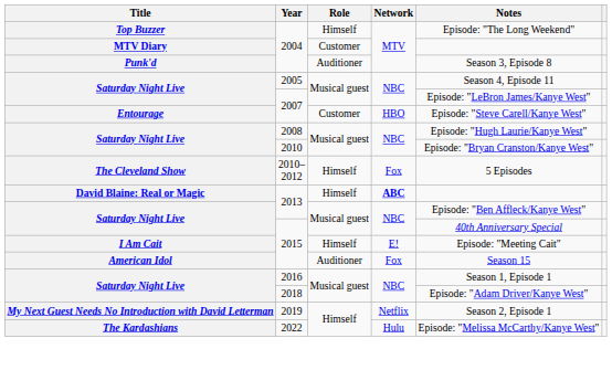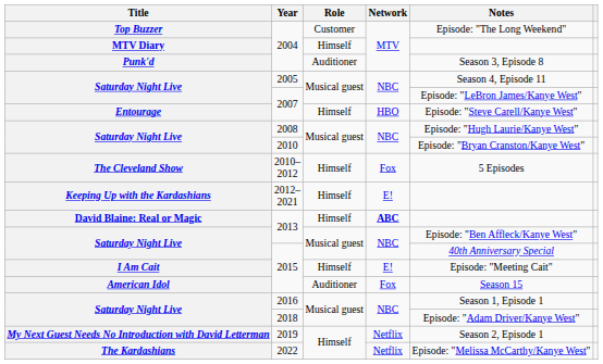Top Buzzer / 2004 | Role: Himself -> Customer
MTV Diary / 2004 | Role: Customer -> Himself
Entourage / 2007 | Role: Customer -> Himself
+ row: Keeping Up with the Kardashians | 2012– 2021 | Himself | E!
2022 | Network: Hulu -> Netflix
